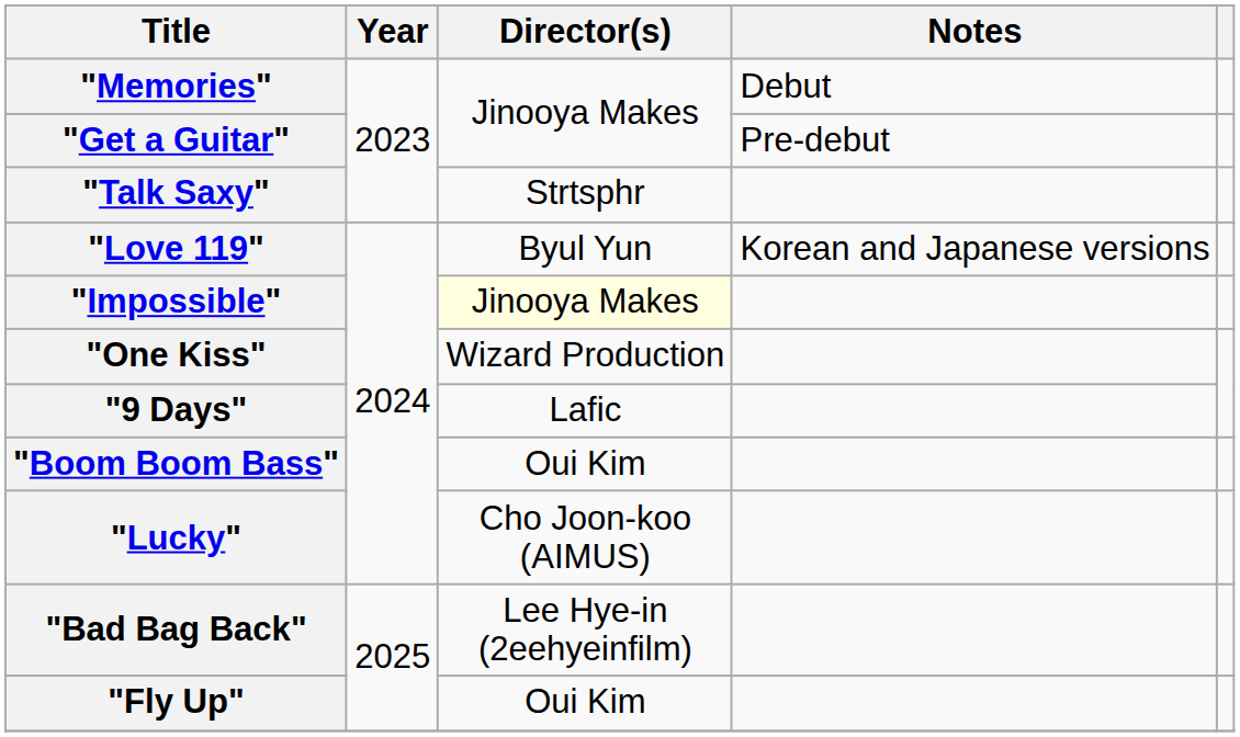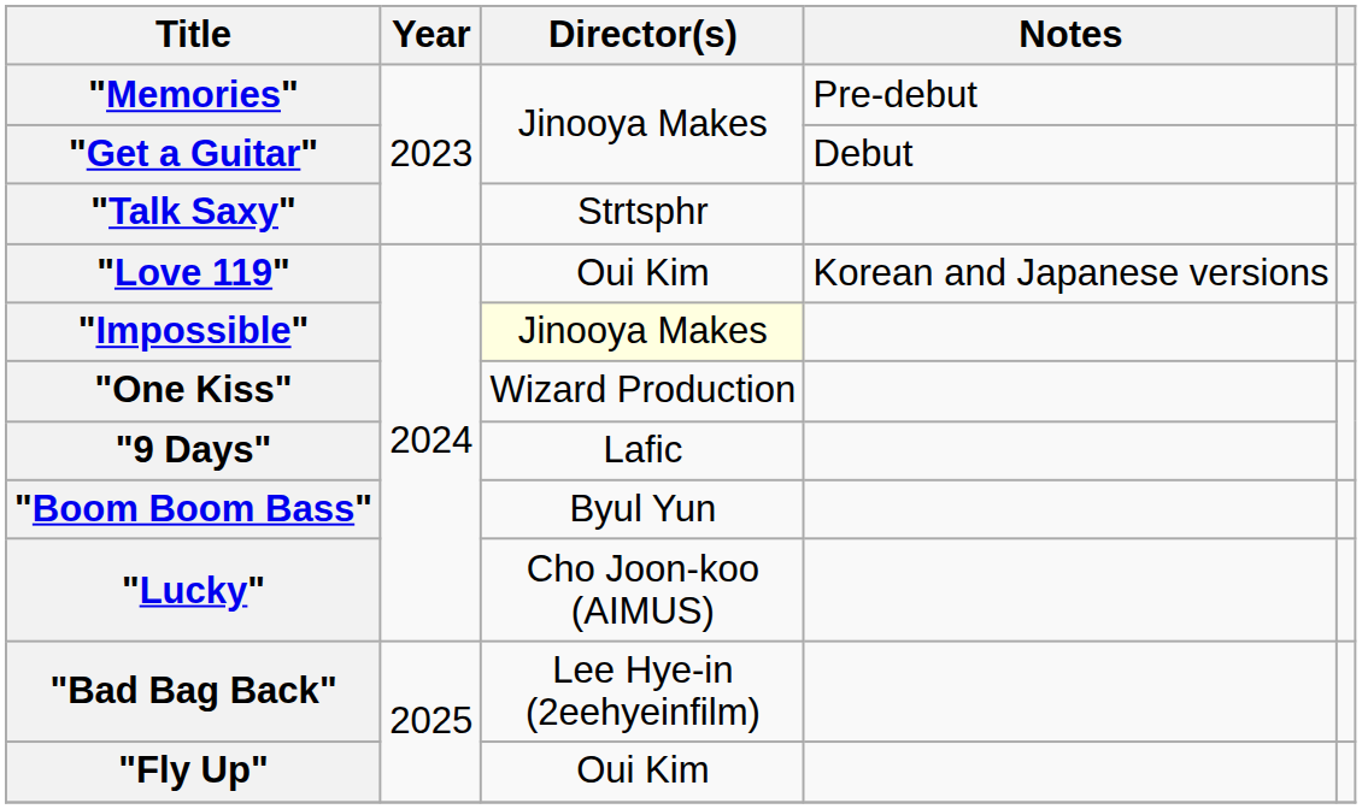"Memories" | Notes: Debut -> Pre-debut
"Get a Guitar" | Notes: Pre-debut -> Debut
"Love 119" | Director(s): Byul Yun -> Oui Kim
"Boom Boom Bass" | Director(s): Oui Kim -> Byul Yun
